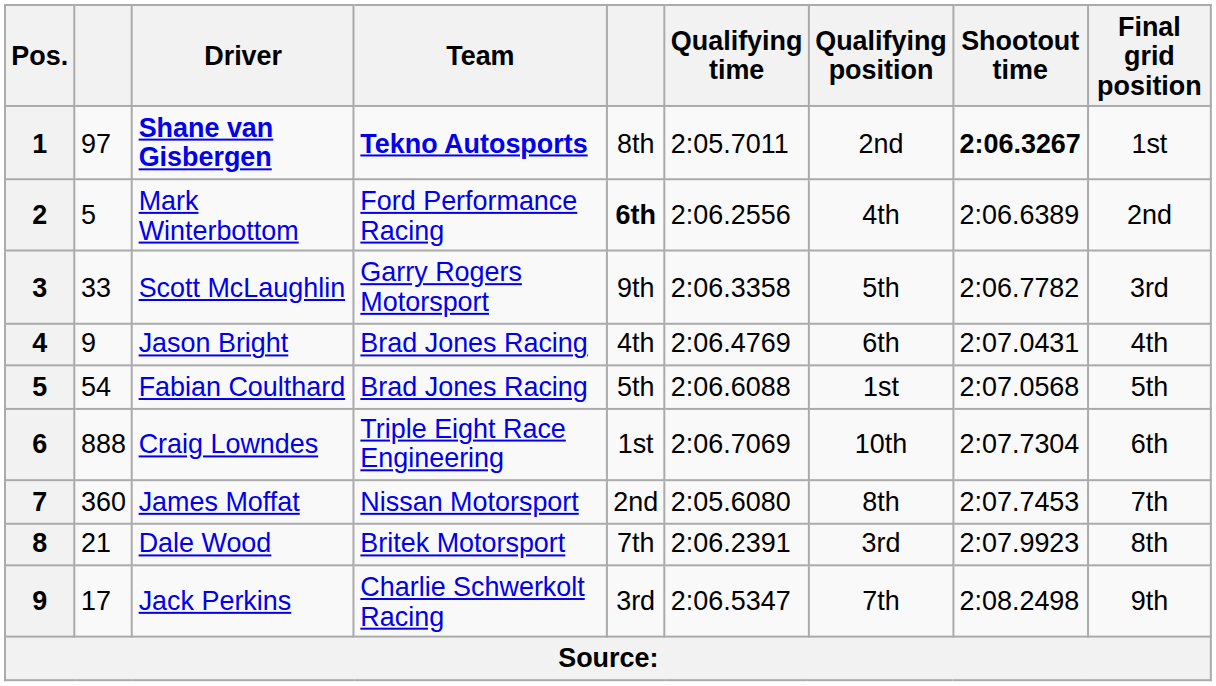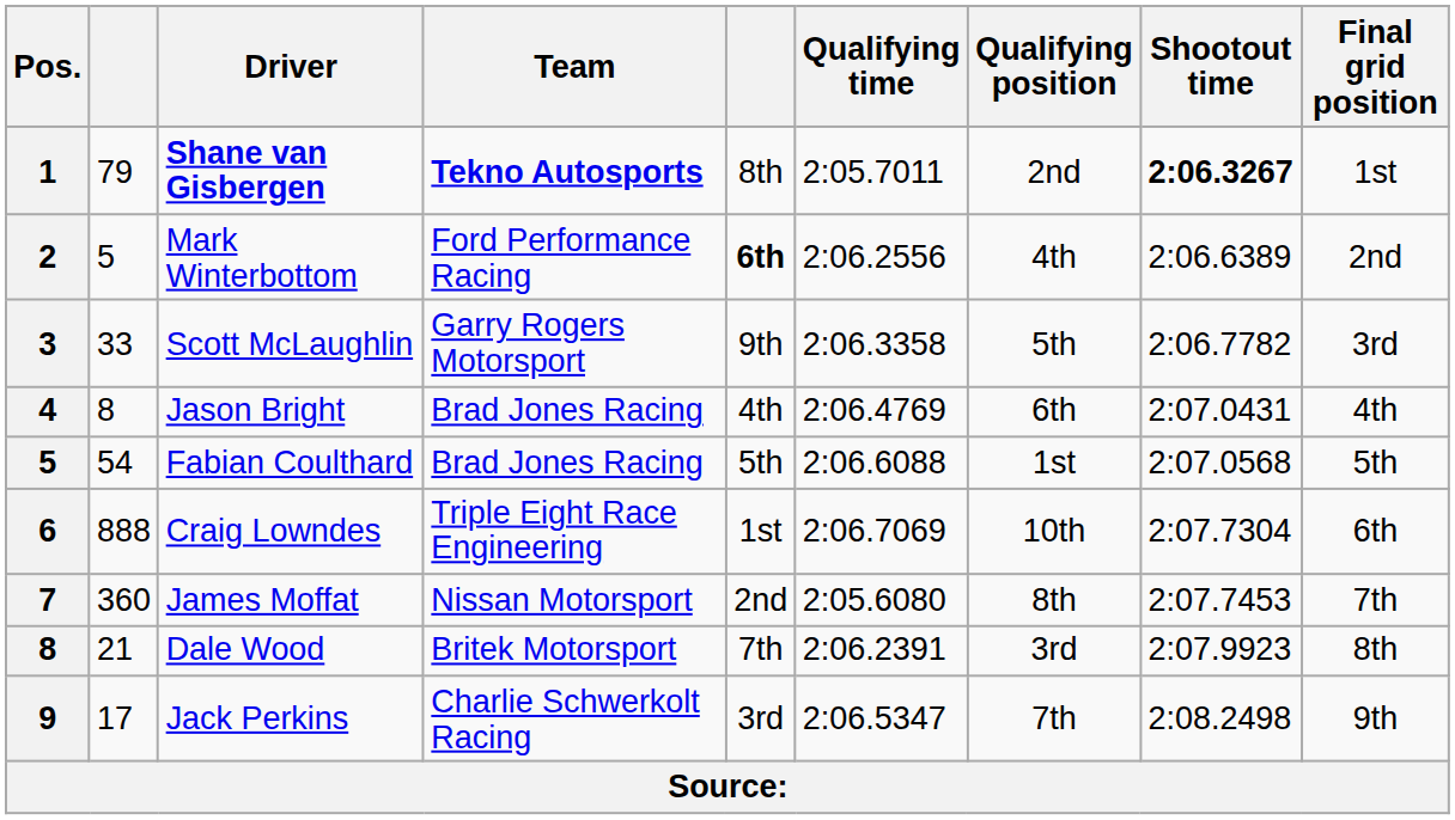Shane van Gisbergen | column 2: 97 -> 79
Jason Bright | column 2: 9 -> 8
